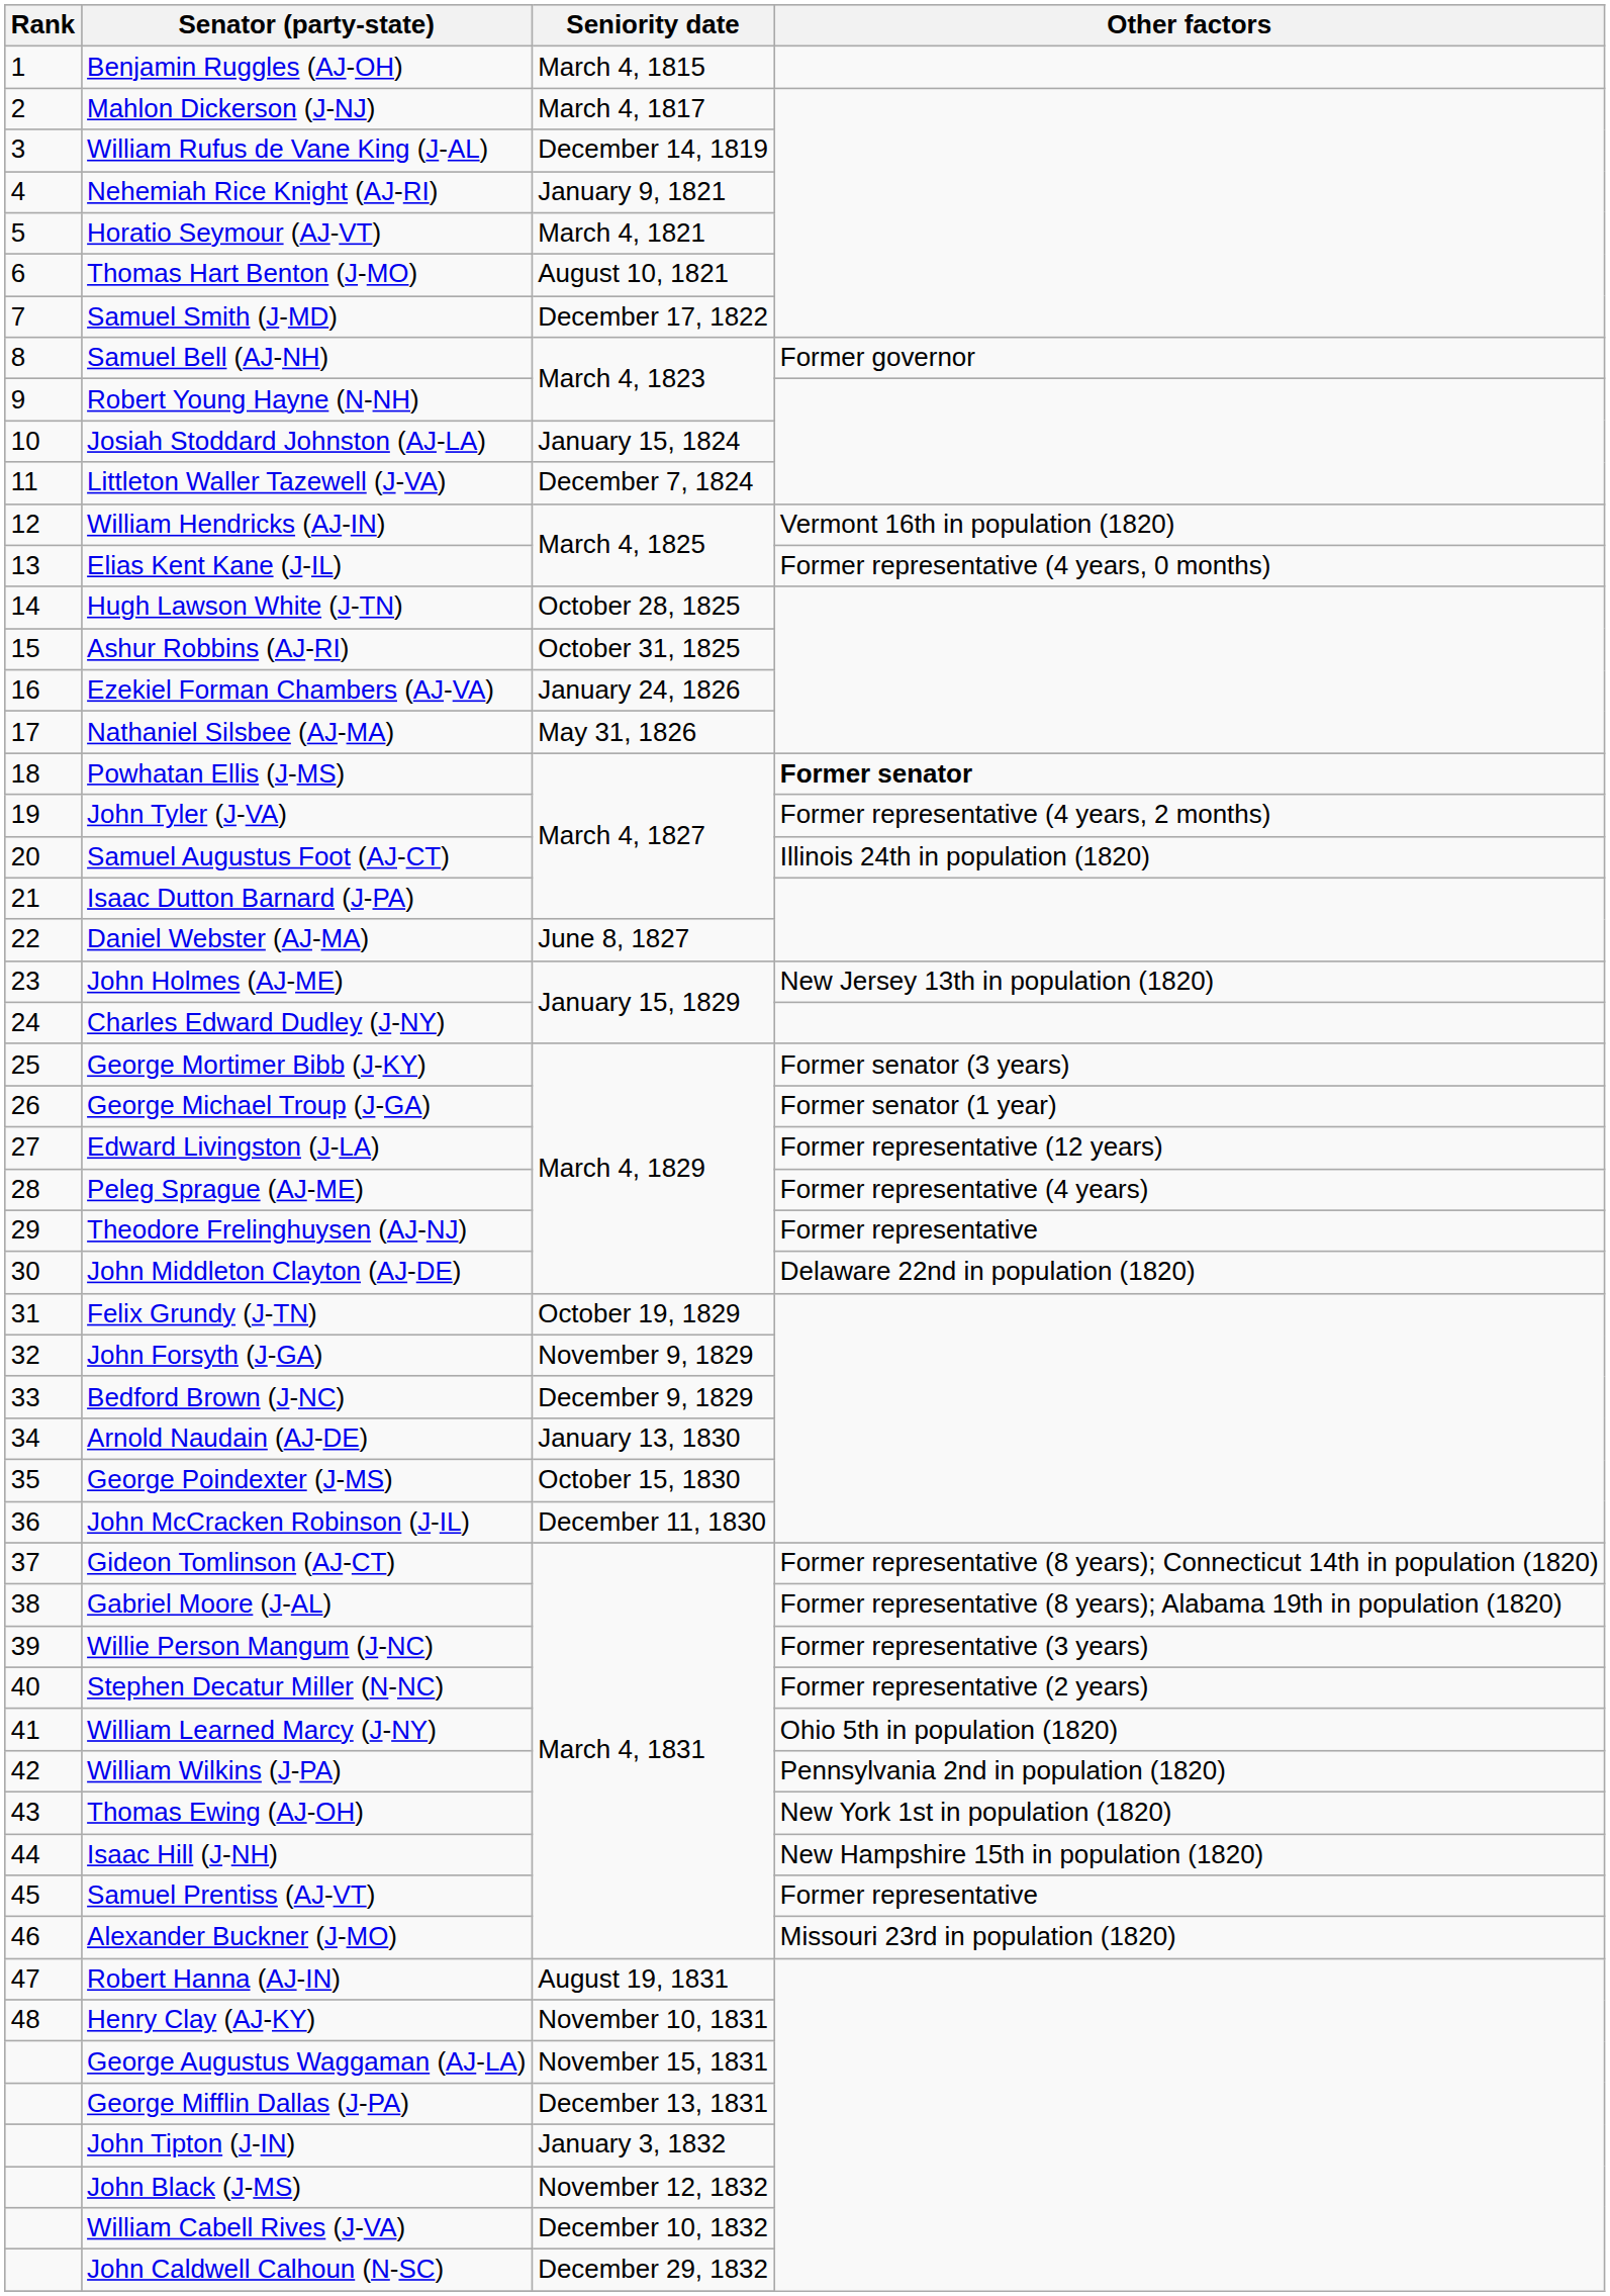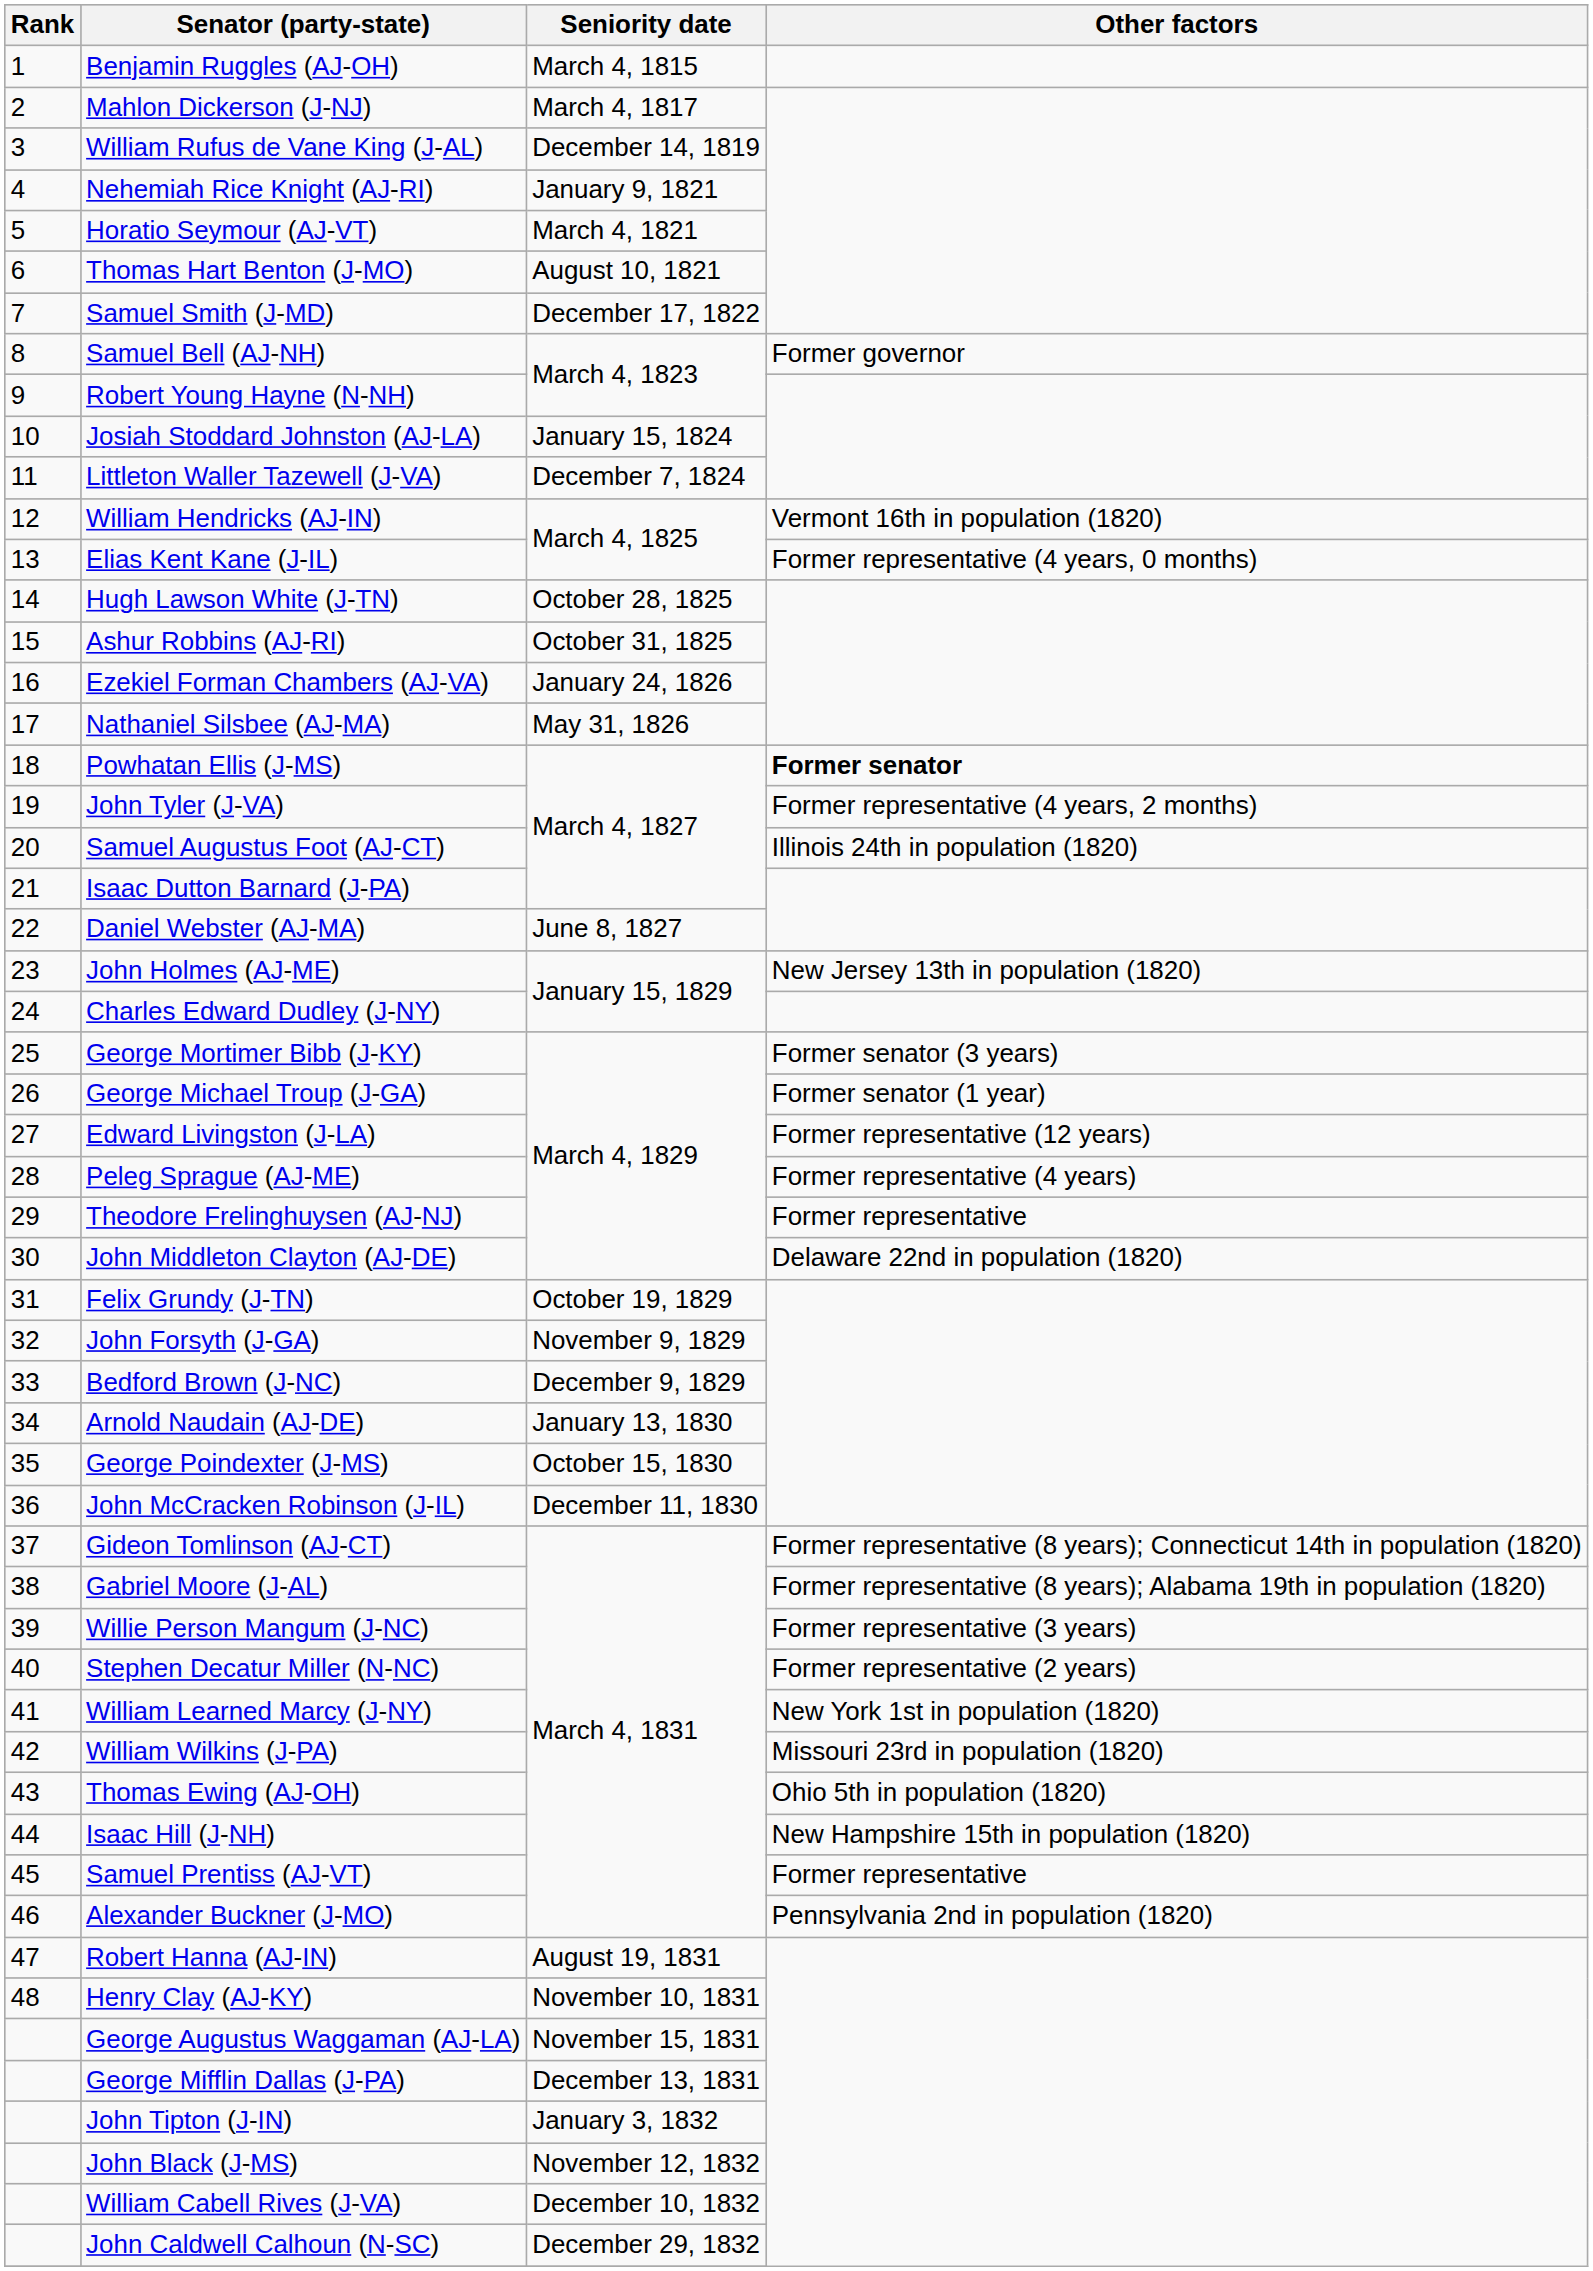William Learned Marcy (J-NY) | Other factors: Ohio 5th in population (1820) -> New York 1st in population (1820)
William Wilkins (J-PA) | Other factors: Pennsylvania 2nd in population (1820) -> Missouri 23rd in population (1820)
Thomas Ewing (AJ-OH) | Other factors: New York 1st in population (1820) -> Ohio 5th in population (1820)
Alexander Buckner (J-MO) | Other factors: Missouri 23rd in population (1820) -> Pennsylvania 2nd in population (1820)
